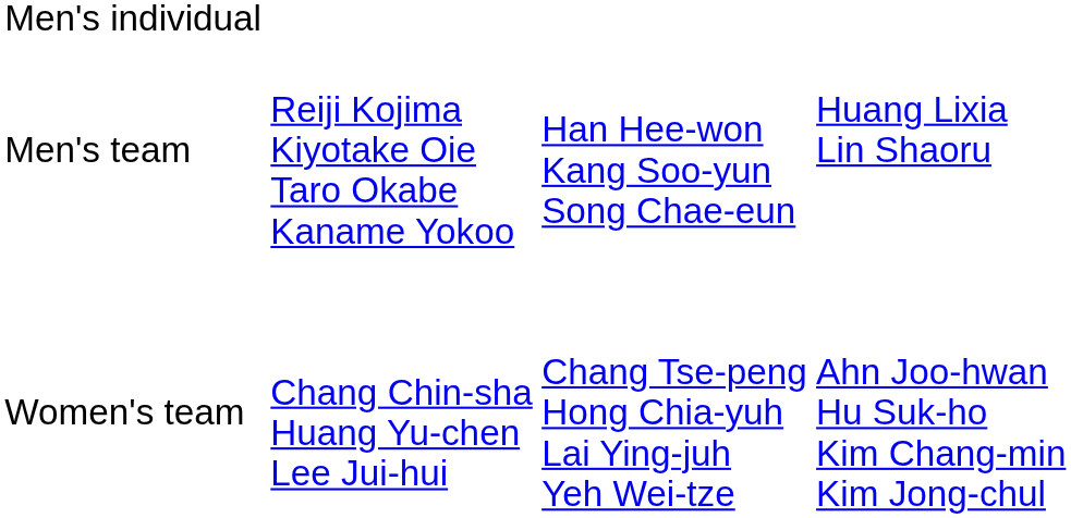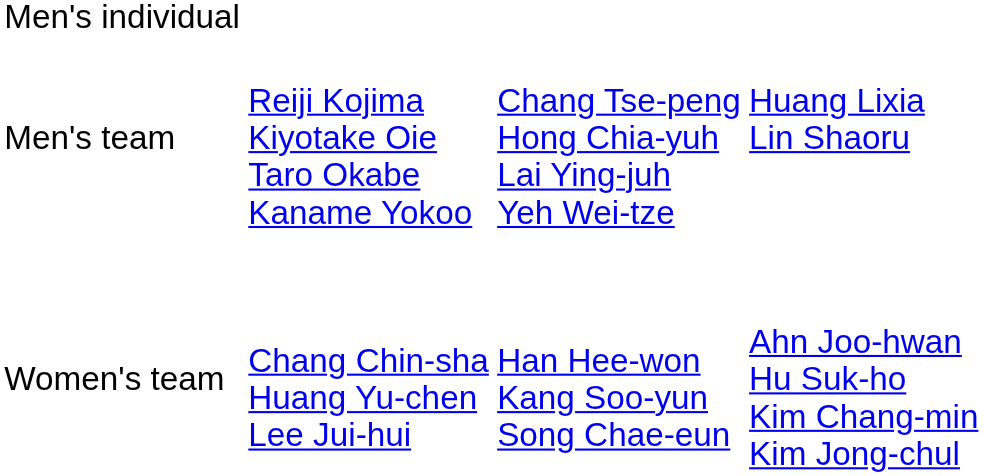Men's team | column 3: Han Hee-won Kang Soo-yun Song Chae-eun -> Chang Tse-peng Hong Chia-yuh Lai Ying-juh Yeh Wei-tze
Women's team | column 3: Chang Tse-peng Hong Chia-yuh Lai Ying-juh Yeh Wei-tze -> Han Hee-won Kang Soo-yun Song Chae-eun
